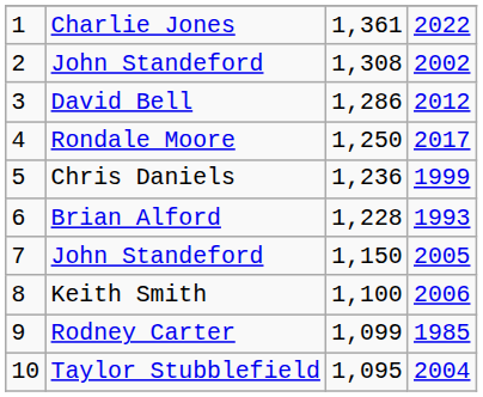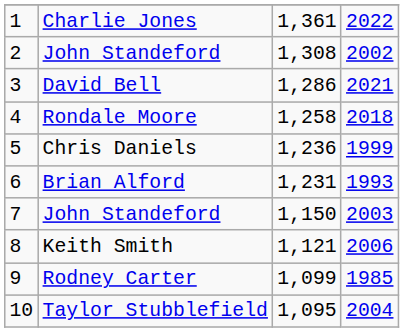David Bell | column 4: 2012 -> 2021
Rondale Moore | column 3: 1,250 -> 1,258
Rondale Moore | column 4: 2017 -> 2018
Brian Alford | column 3: 1,228 -> 1,231
7 / John Standeford | column 4: 2005 -> 2003
Keith Smith | column 3: 1,100 -> 1,121
